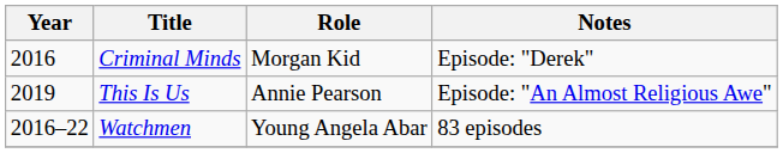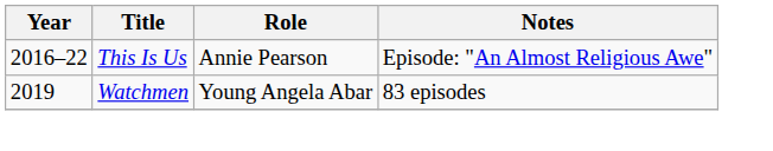- row: 2016 | Criminal Minds | Morgan Kid | Episode: "Derek"
This Is Us | Year: 2019 -> 2016–22
Watchmen | Year: 2016–22 -> 2019
